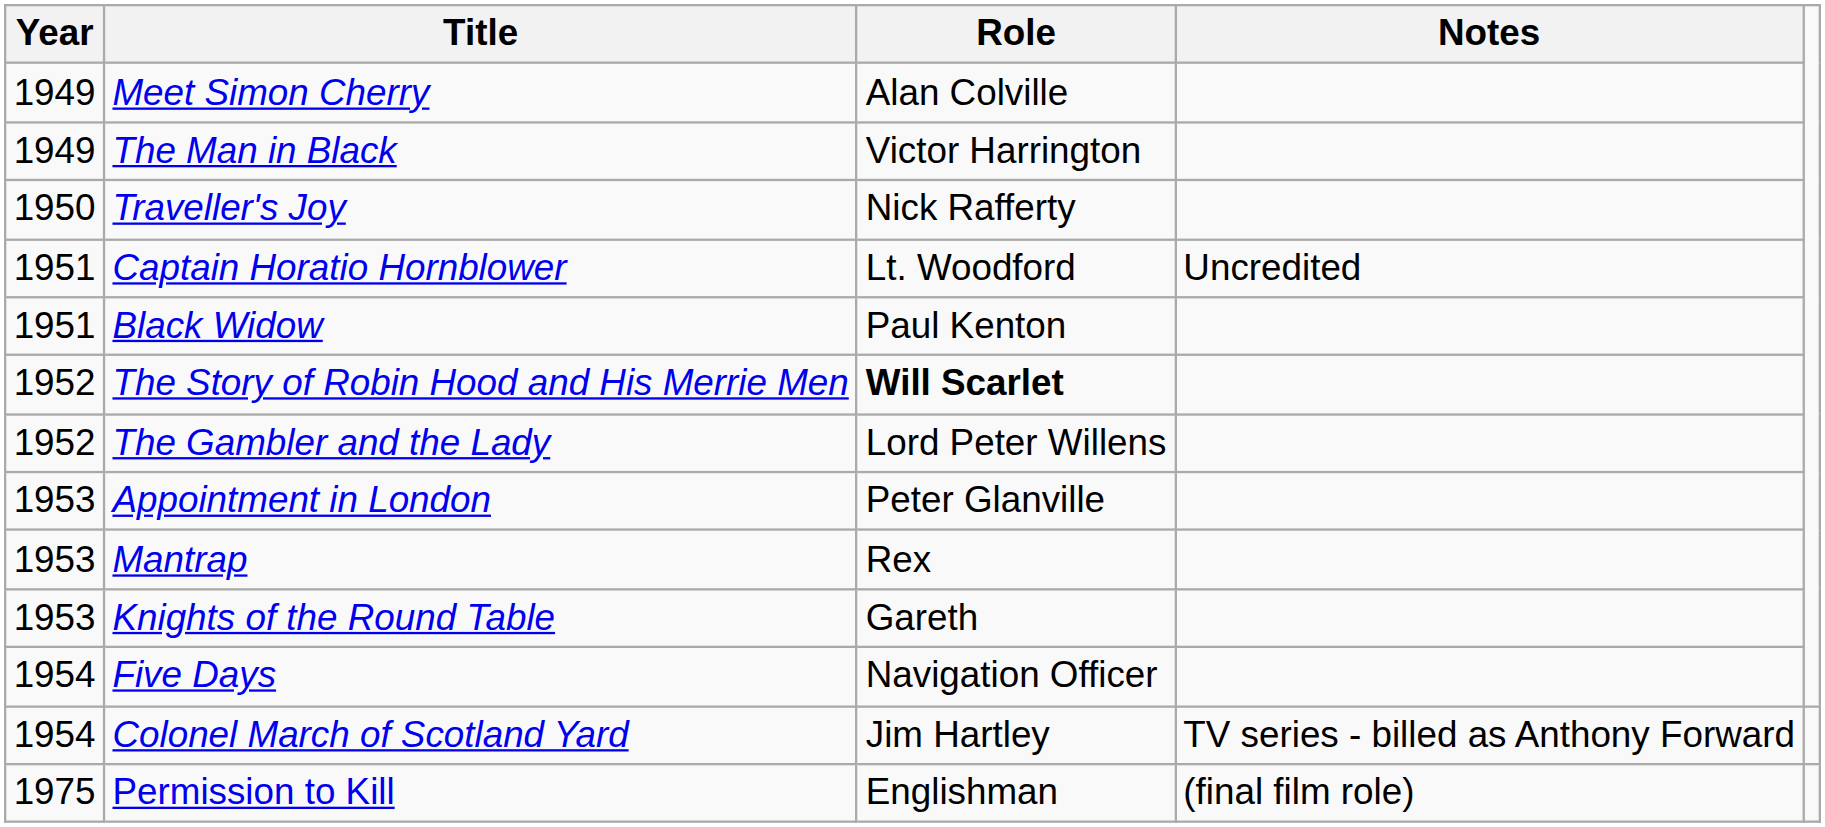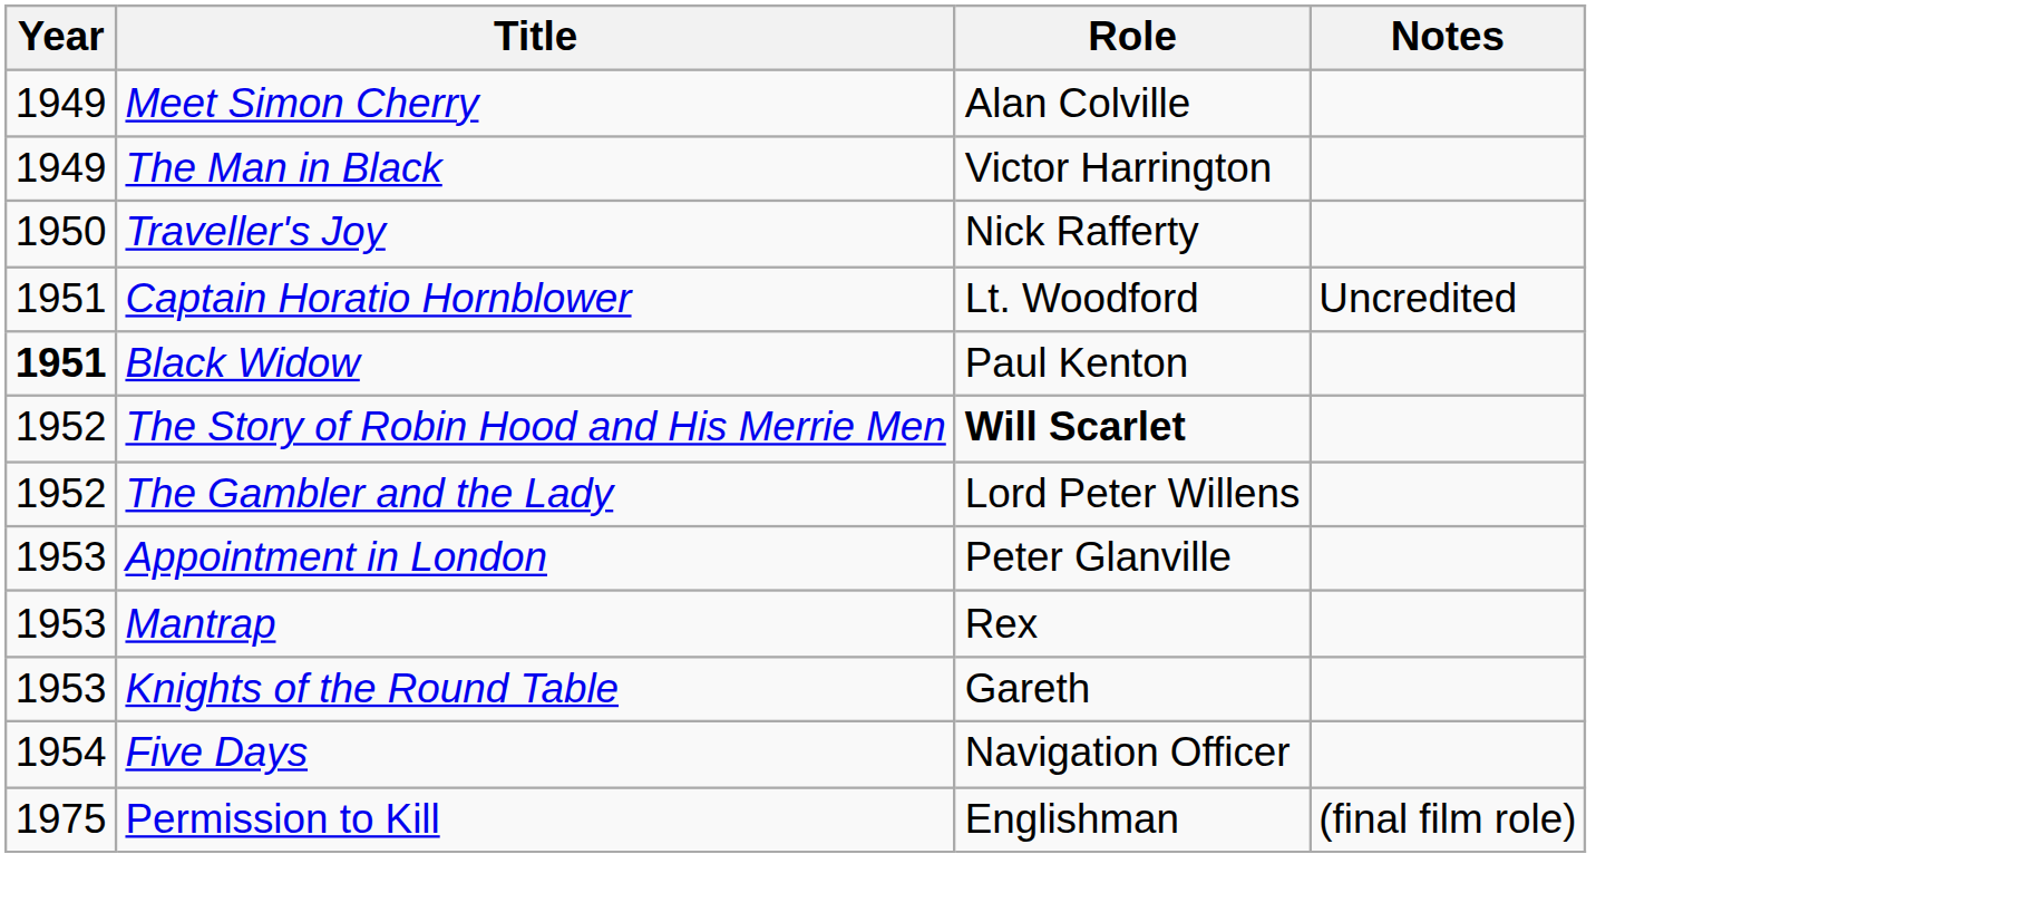Black Widow | Year: normal -> bold
- row: 1954 | Colonel March of Scotland Yard | Jim Hartley | TV series - billed as Anthony Forward
